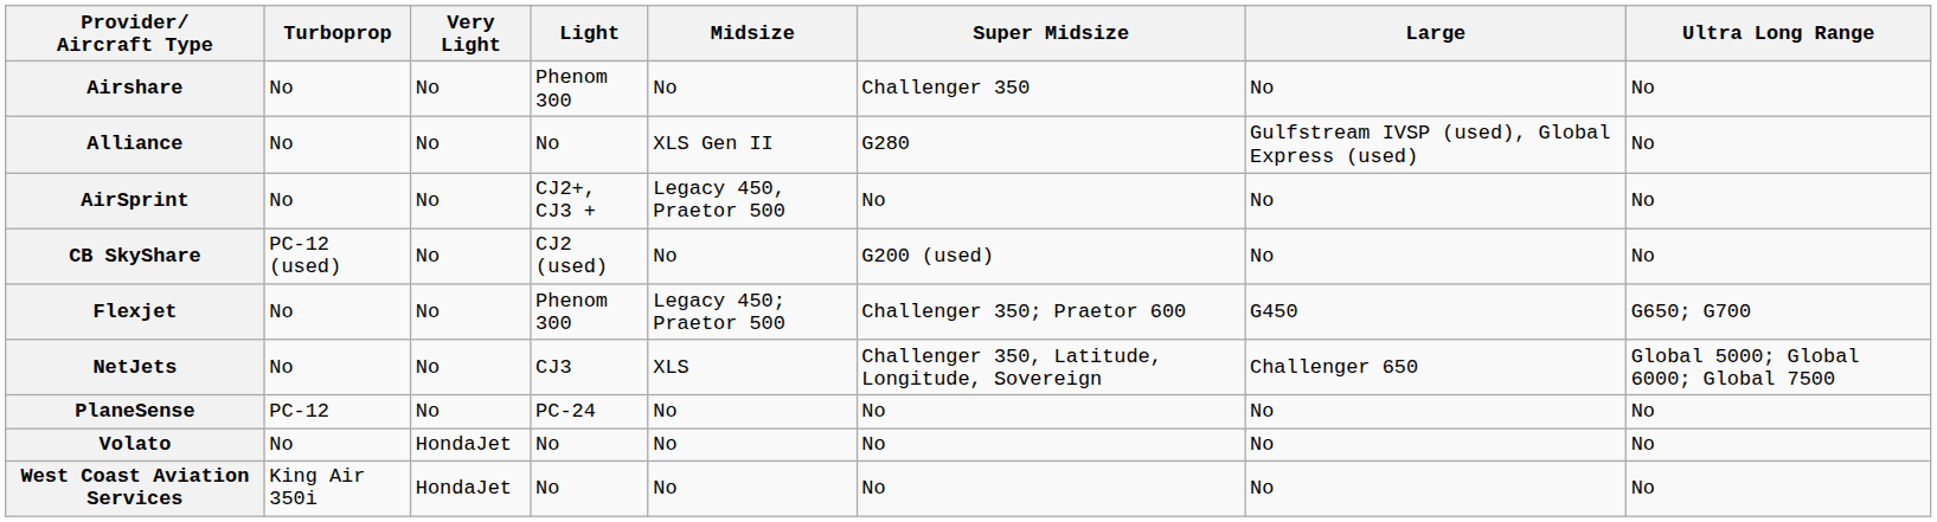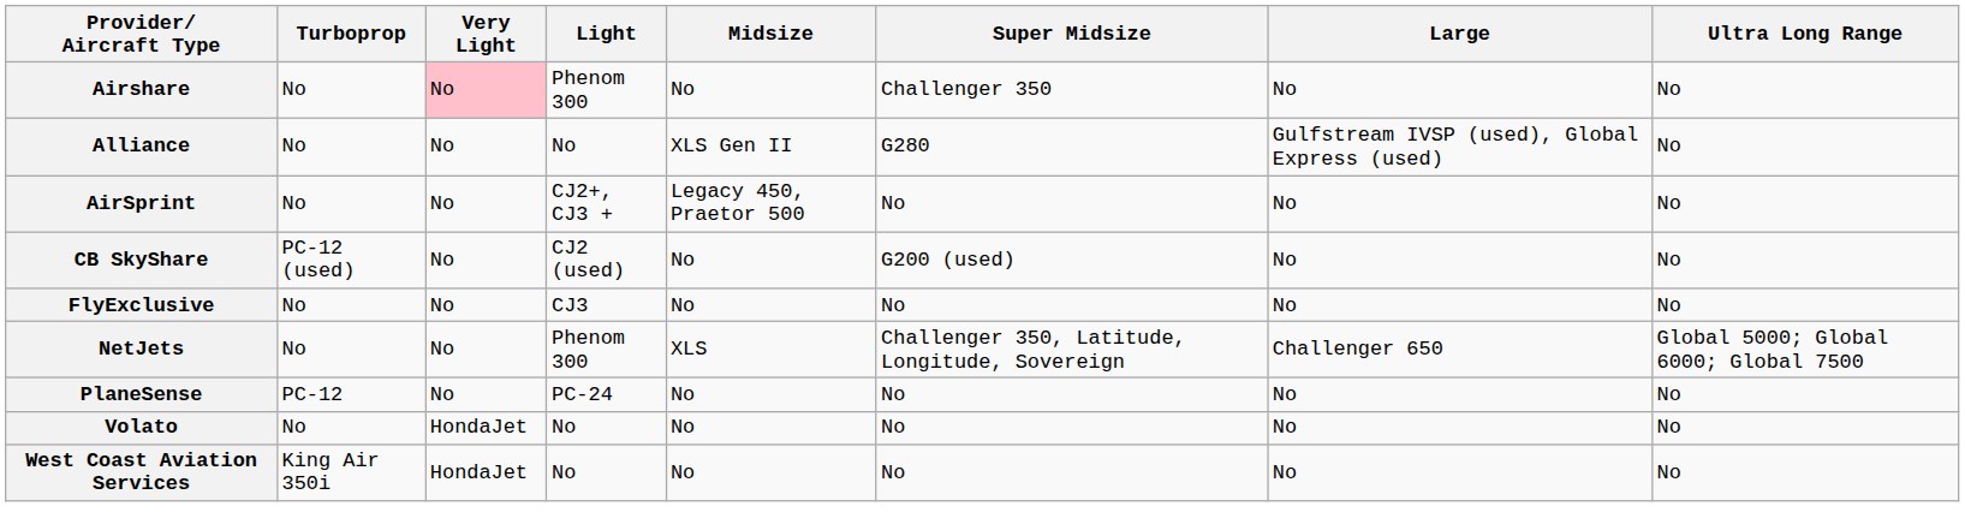Airshare | Very Light: no background -> pink background
- row: Flexjet | No | No | Phenom 300 | Legacy 450; Praetor 500 | Challenger 350; Praetor 600 | G450 | G650; G700
+ row: FlyExclusive | No | No | CJ3 | No | No | No | No
NetJets | Light: CJ3 -> Phenom 300
